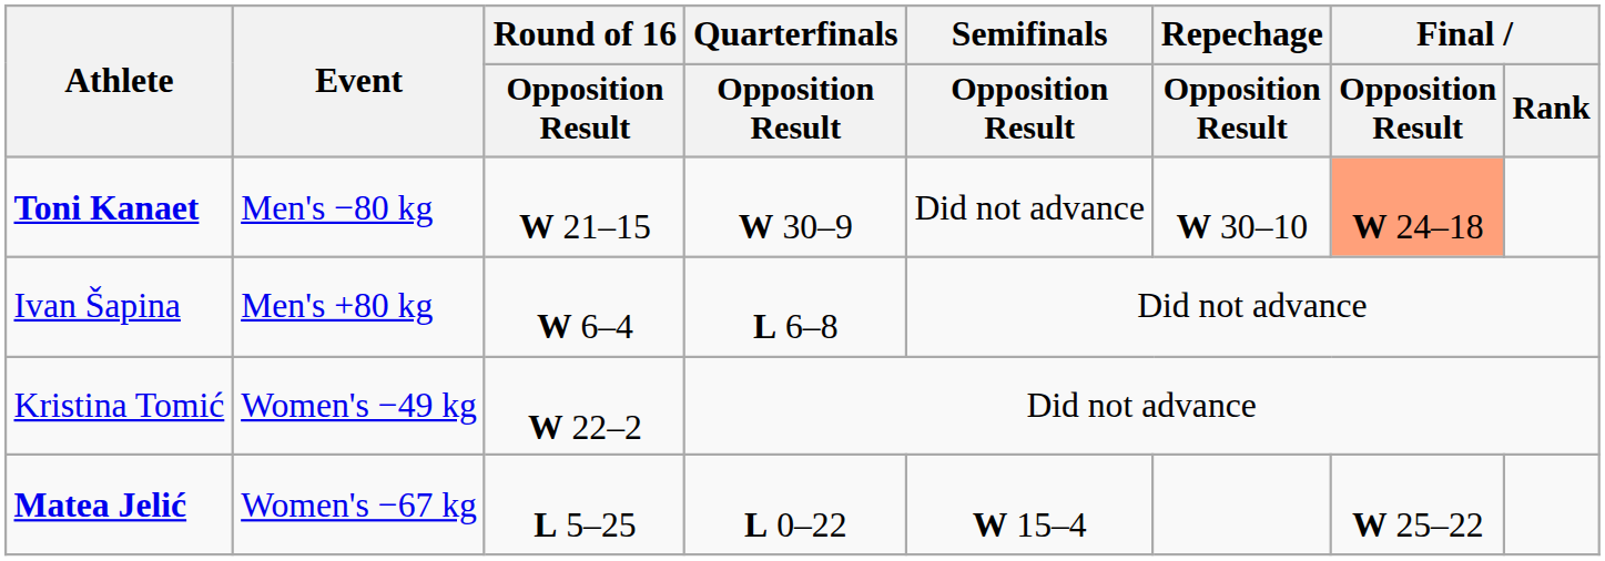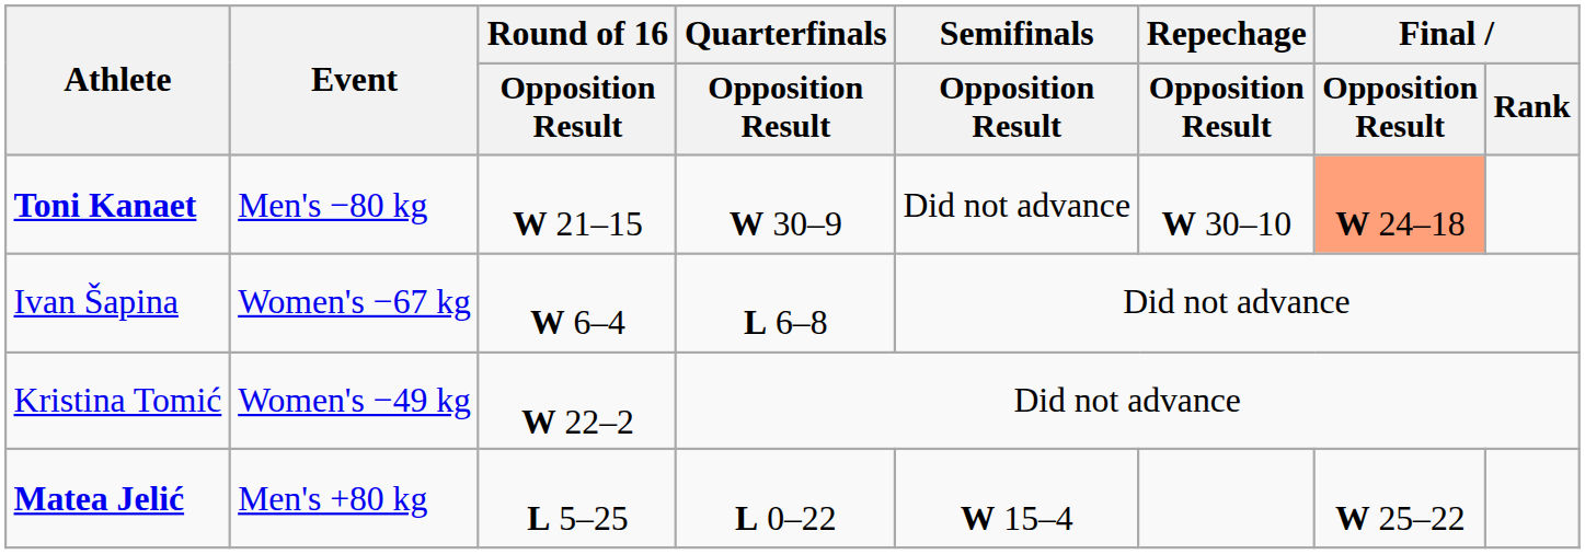Ivan Šapina | Event: Men's +80 kg -> Women's −67 kg
Matea Jelić | Event: Women's −67 kg -> Men's +80 kg
